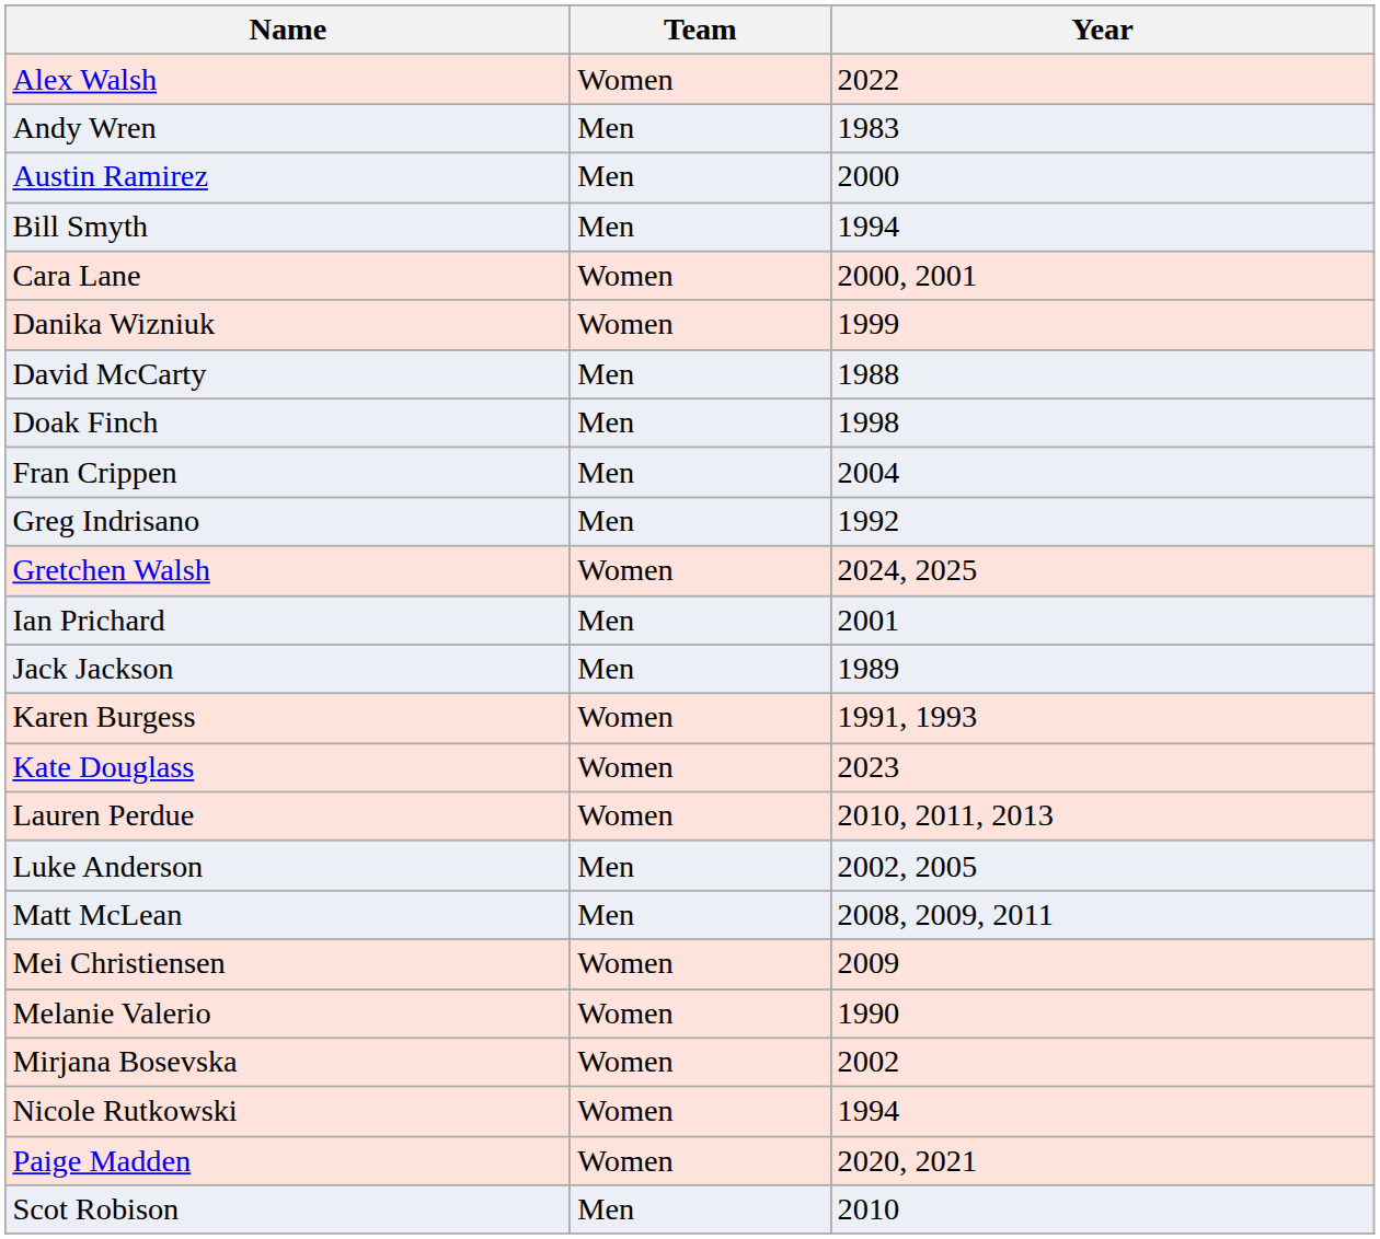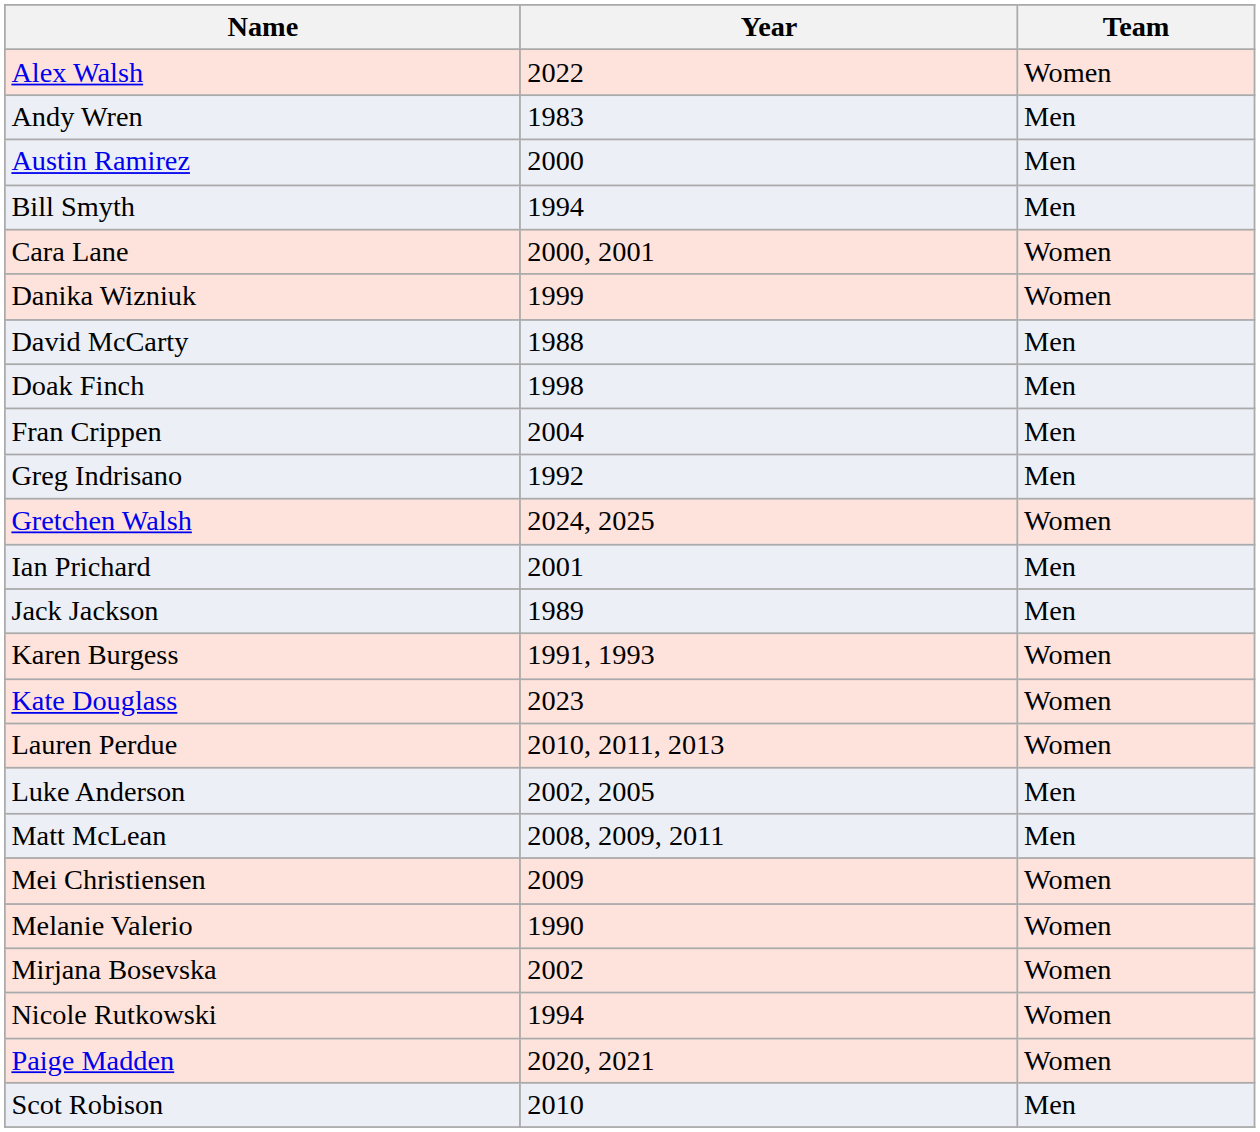columns swapped: Team <-> Year
